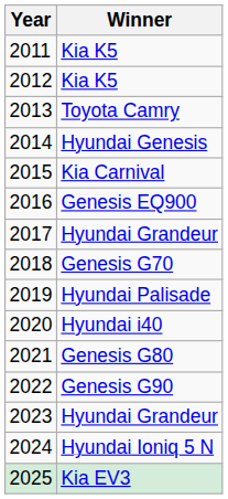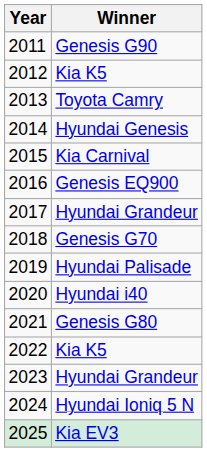2011 | Winner: Kia K5 -> Genesis G90
2022 | Winner: Genesis G90 -> Kia K5
